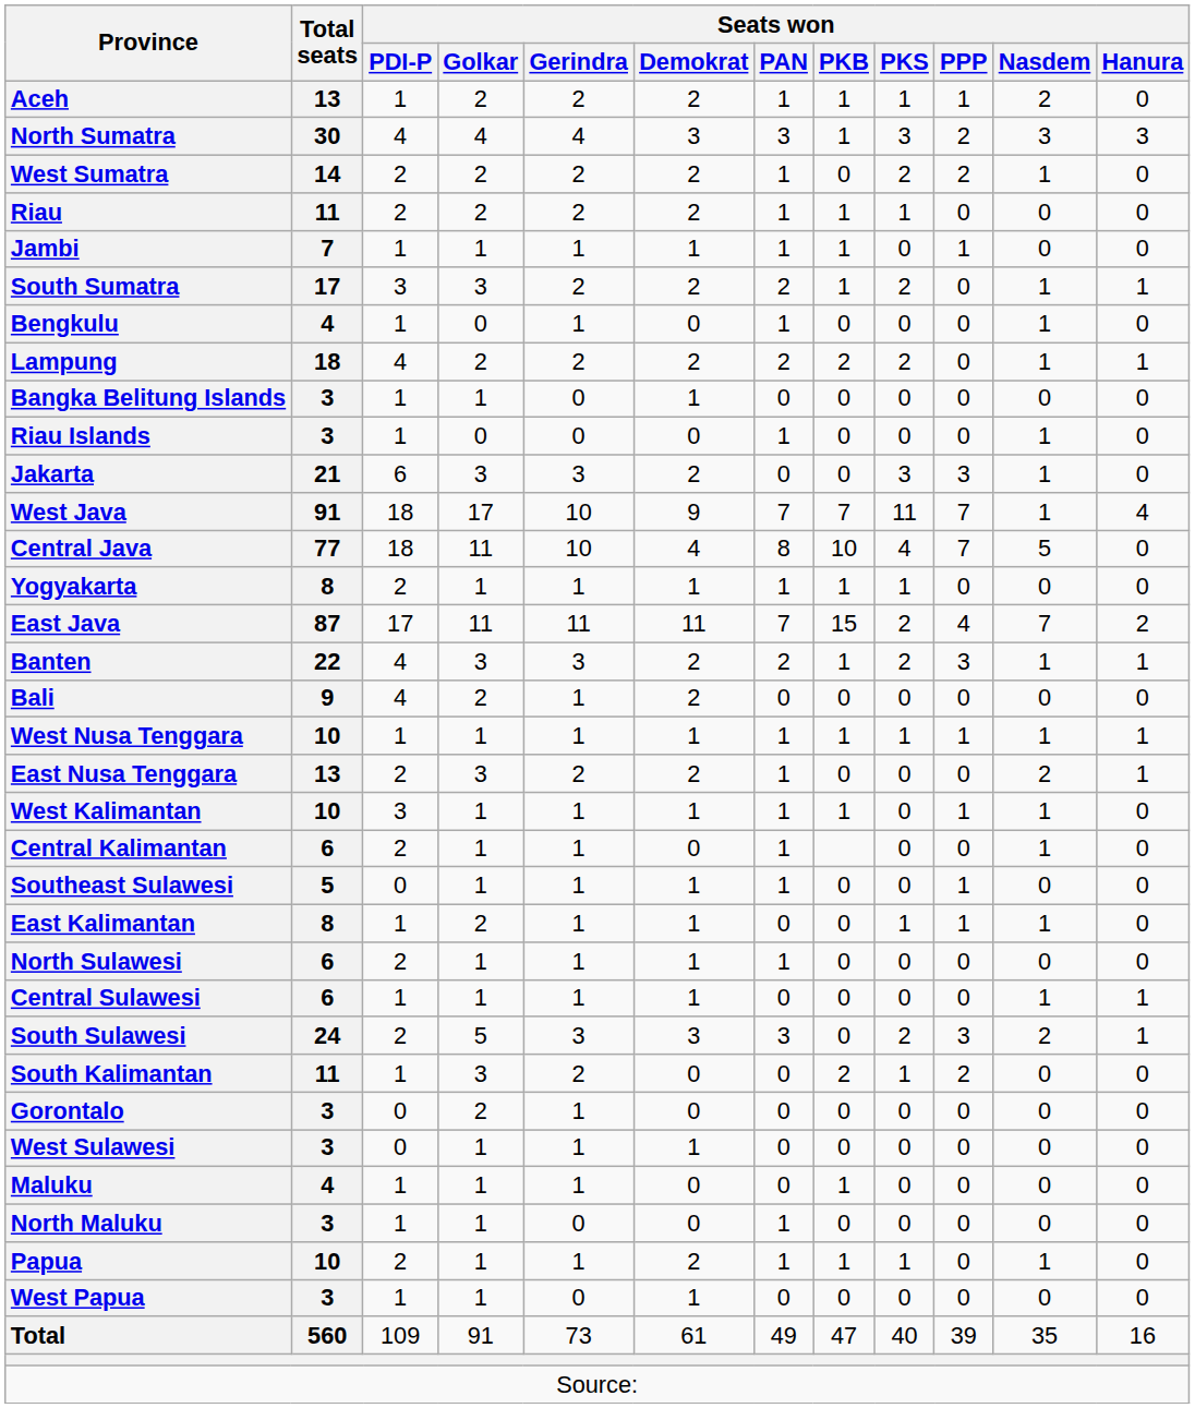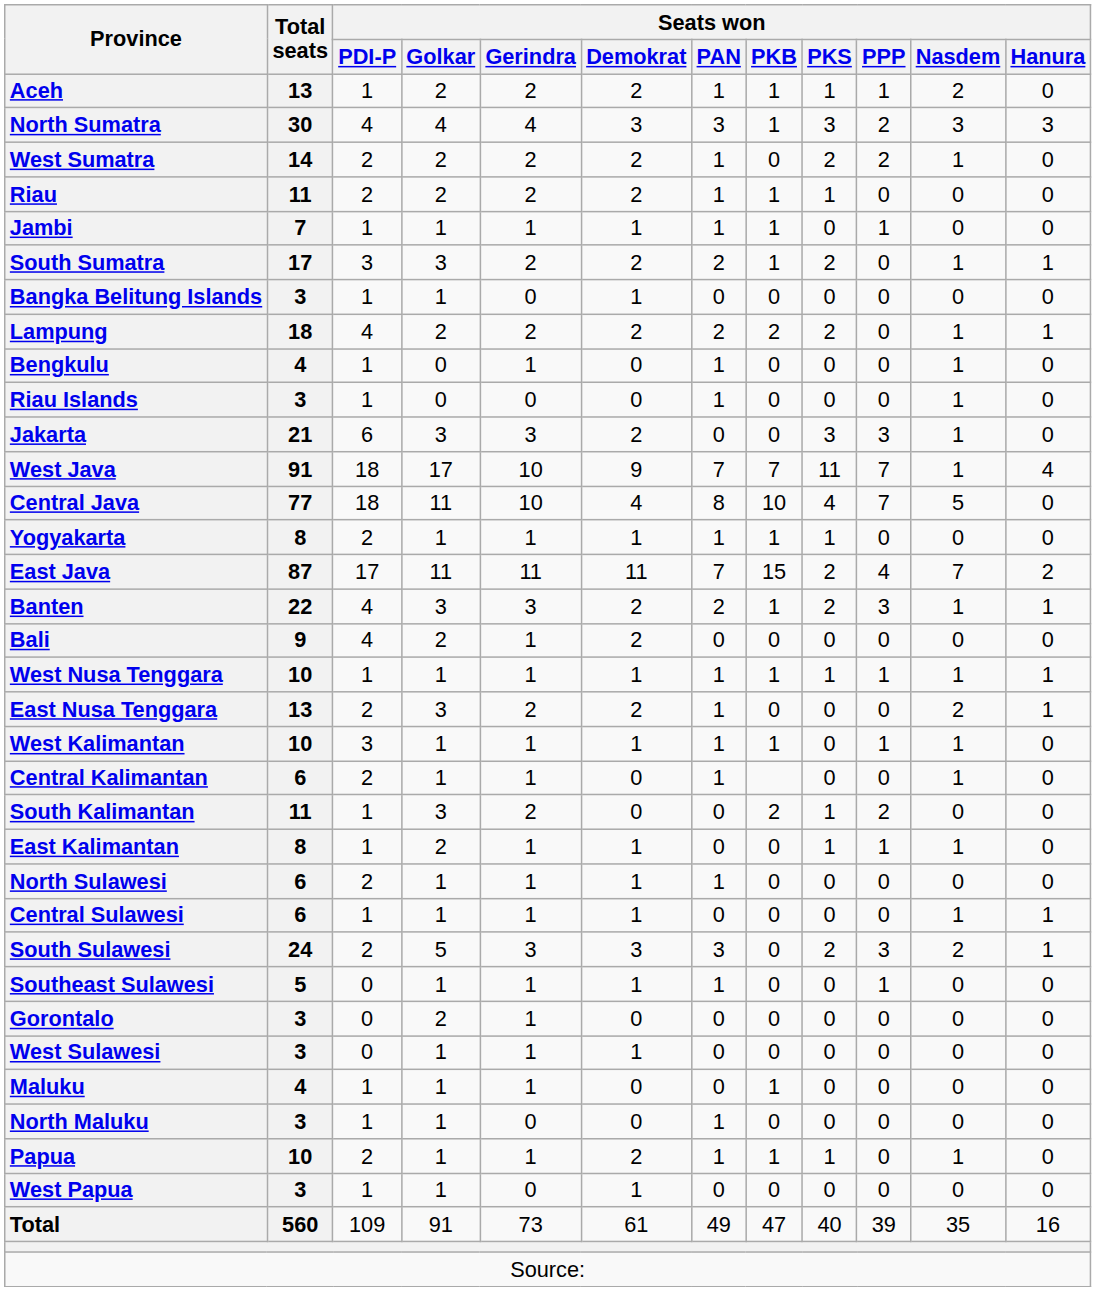rows swapped: Bengkulu <-> Bangka Belitung Islands
rows swapped: South Kalimantan <-> Southeast Sulawesi
